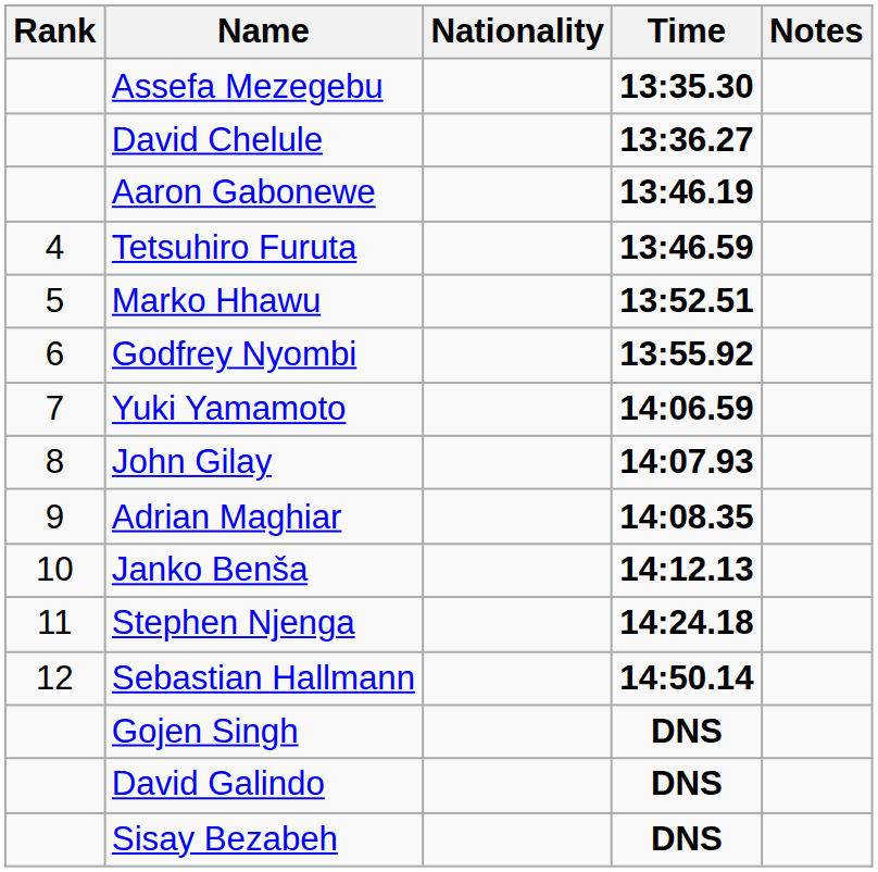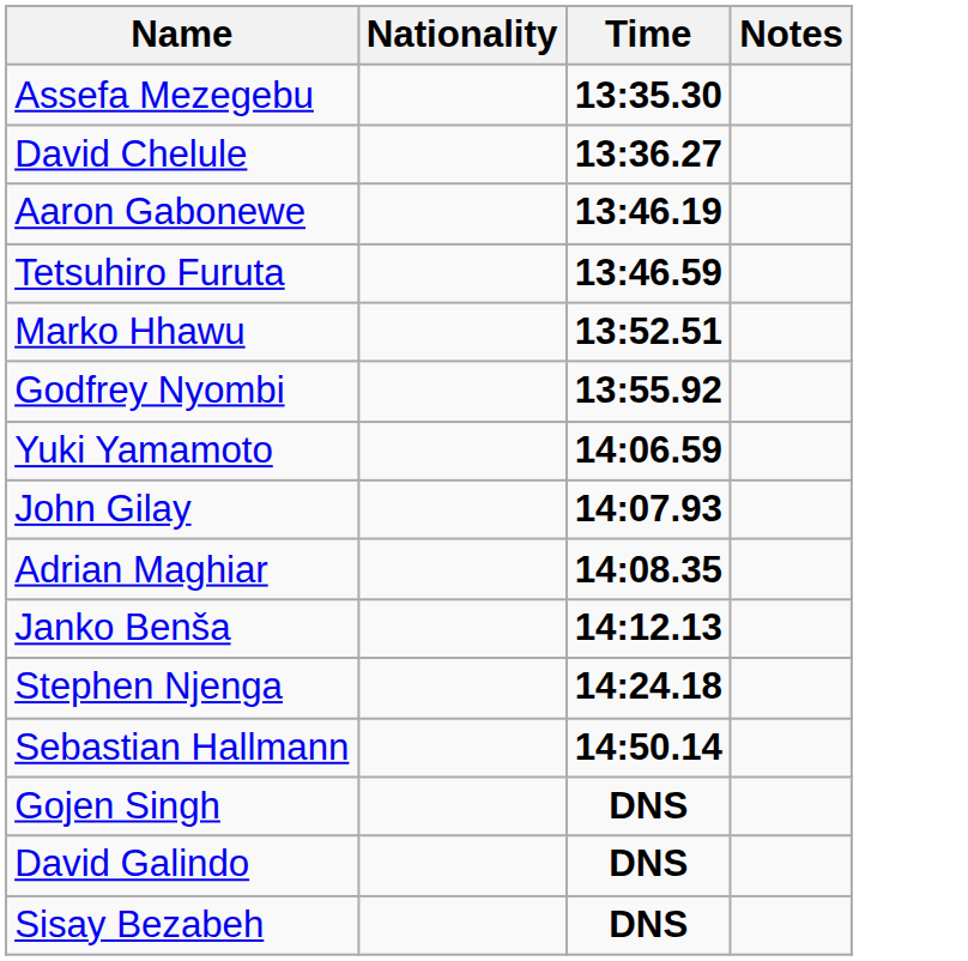- column: Rank | 4 | 5 | 6 | 7 | 8 | 9 | 10 | 11 | 12
